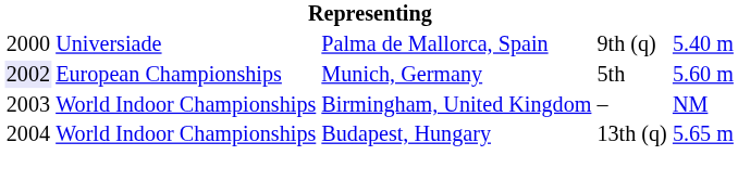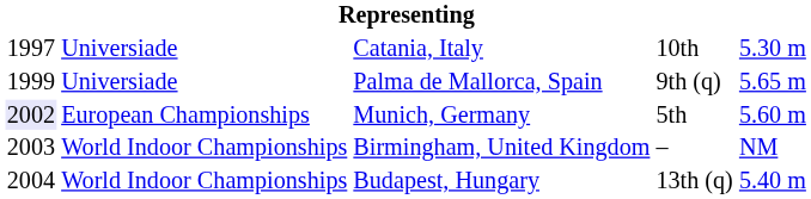+ row: 1997 | Universiade | Catania, Italy | 10th | 5.30 m
Palma de Mallorca, Spain | column 1: 2000 -> 1999
Palma de Mallorca, Spain | column 5: 5.40 m -> 5.65 m
Budapest, Hungary | column 5: 5.65 m -> 5.40 m
